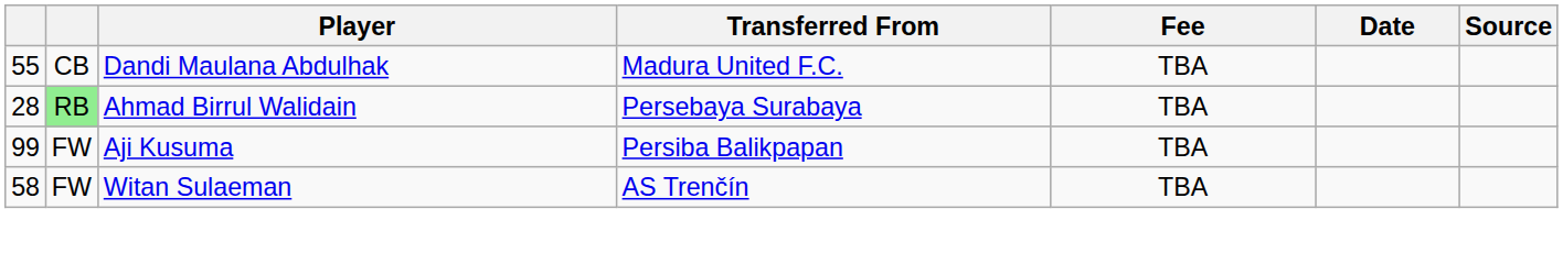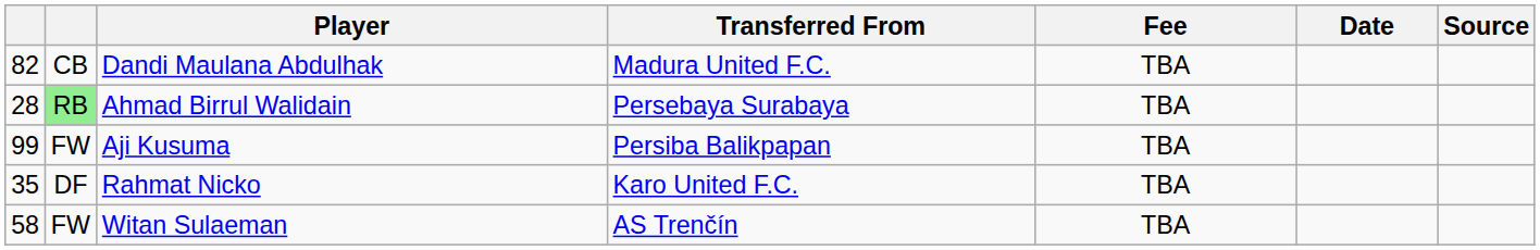Dandi Maulana Abdulhak | column 1: 55 -> 82
+ row: 35 | DF | Rahmat Nicko | Karo United F.C. | TBA
